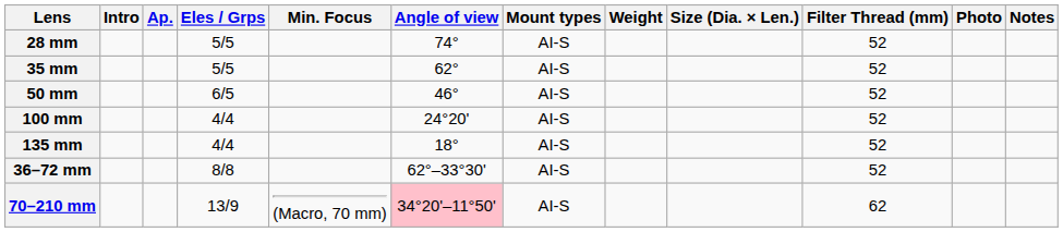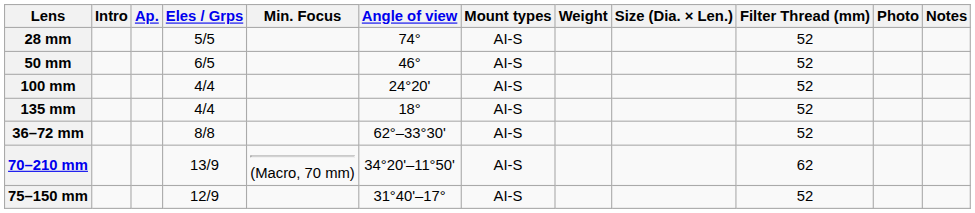- row: 35 mm | 5/5 | 62° | AI-S | 52
70–210 mm | Angle of view: pink background -> no background
+ row: 75–150 mm | 12/9 | 31°40'–17° | AI-S | 52
